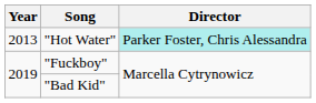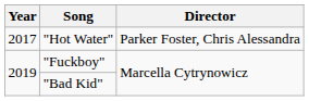"Hot Water" | Year: 2013 -> 2017
"Hot Water" | Director: paleturquoise background -> no background
